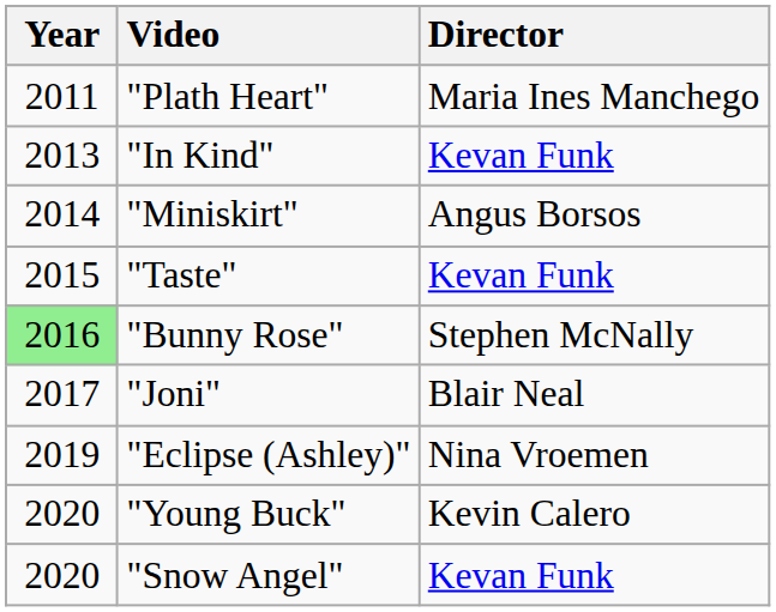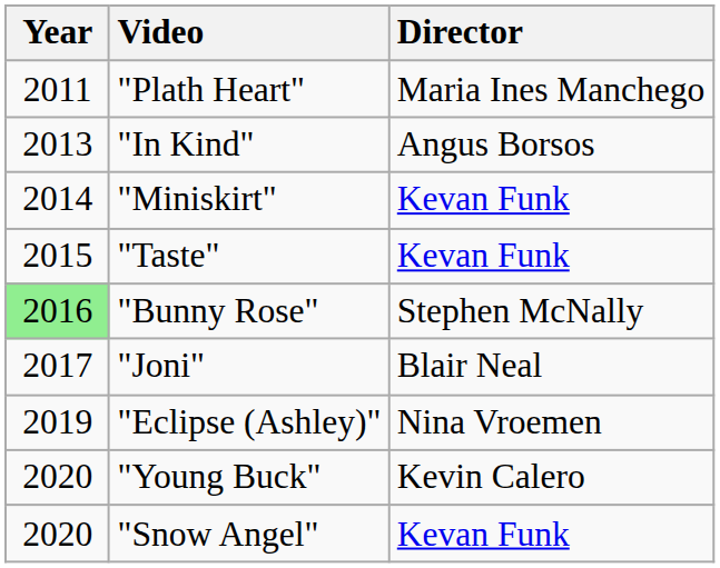"In Kind" | Director: Kevan Funk -> Angus Borsos
"Miniskirt" | Director: Angus Borsos -> Kevan Funk
